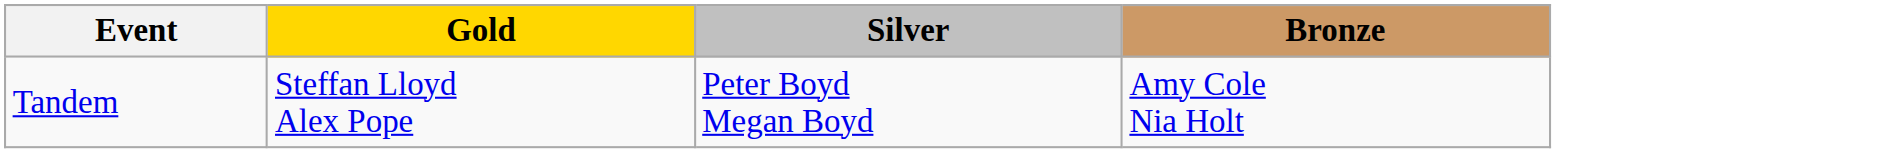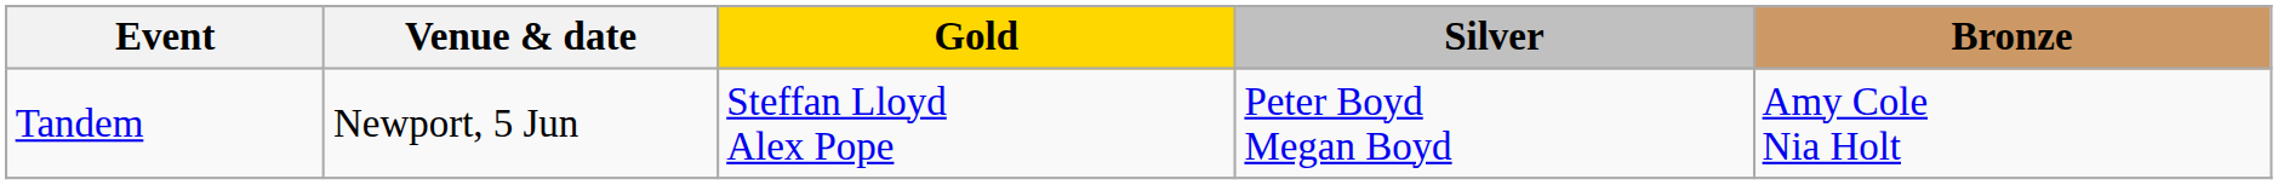+ column: Venue & date | Newport, 5 Jun
